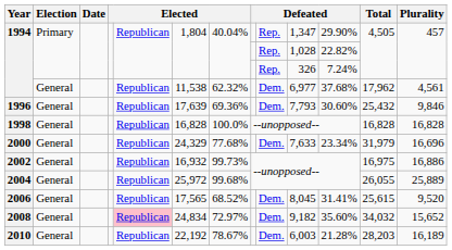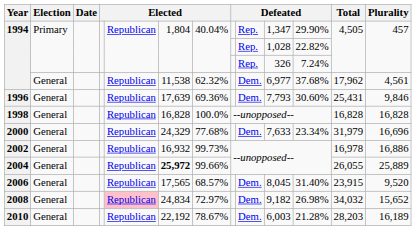1996 | Total: 25,432 -> 25,431
2002 | Total: 16,975 -> 16,978
2004 | column 6: normal -> bold
2004 | column 7: 99.68% -> 99.66%
2006 | column 7: 68.52% -> 68.57%
2006 | column 11: 31.41% -> 31.40%
2006 | Total: 25,615 -> 23,915
2008 | column 11: 35.60% -> 26.98%
